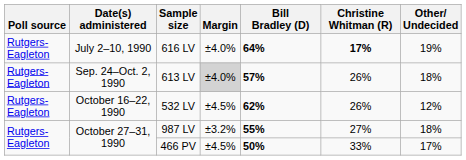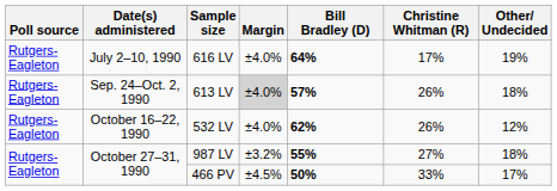616 LV | Christine Whitman (R): bold -> normal
532 LV | Margin: ±4.5% -> ±4.0%
